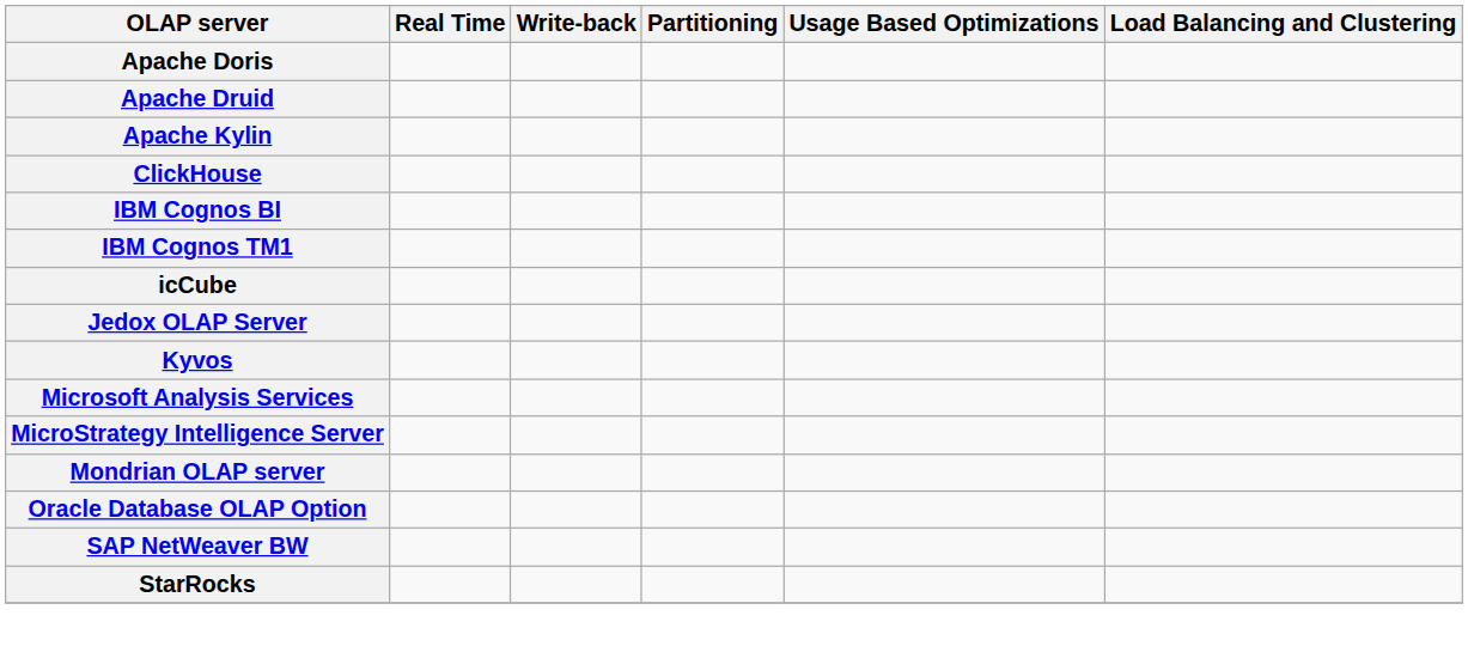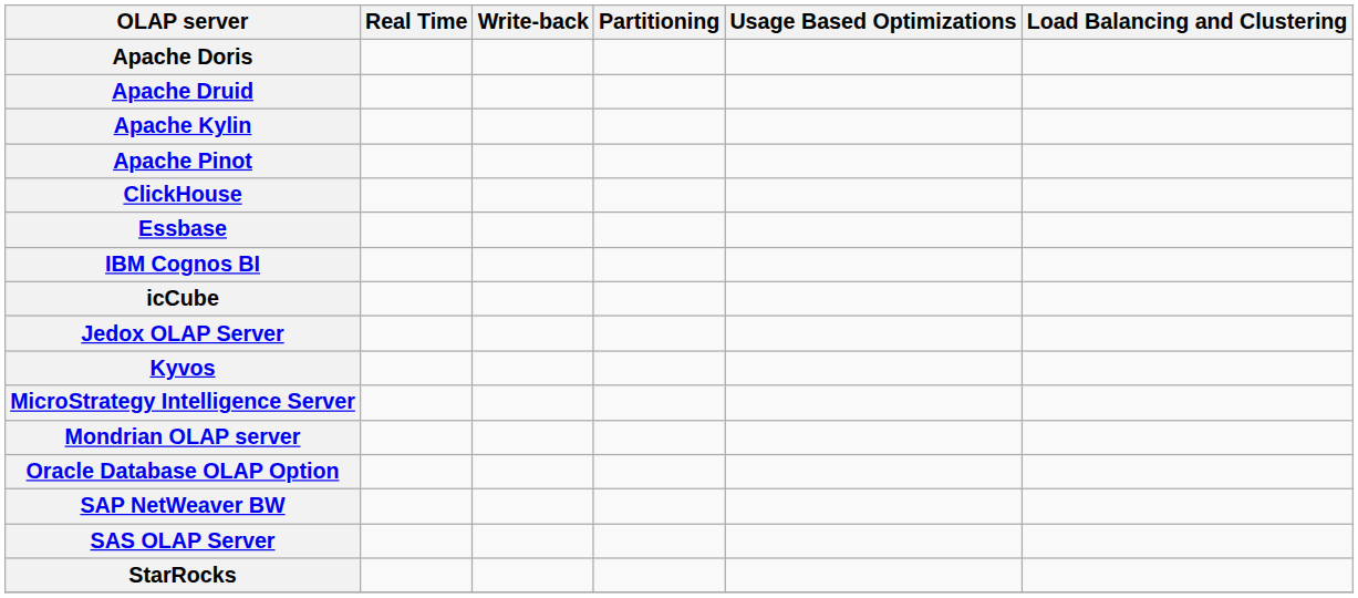+ row: Apache Pinot
+ row: Essbase
- row: IBM Cognos TM1
- row: Microsoft Analysis Services
+ row: SAS OLAP Server
